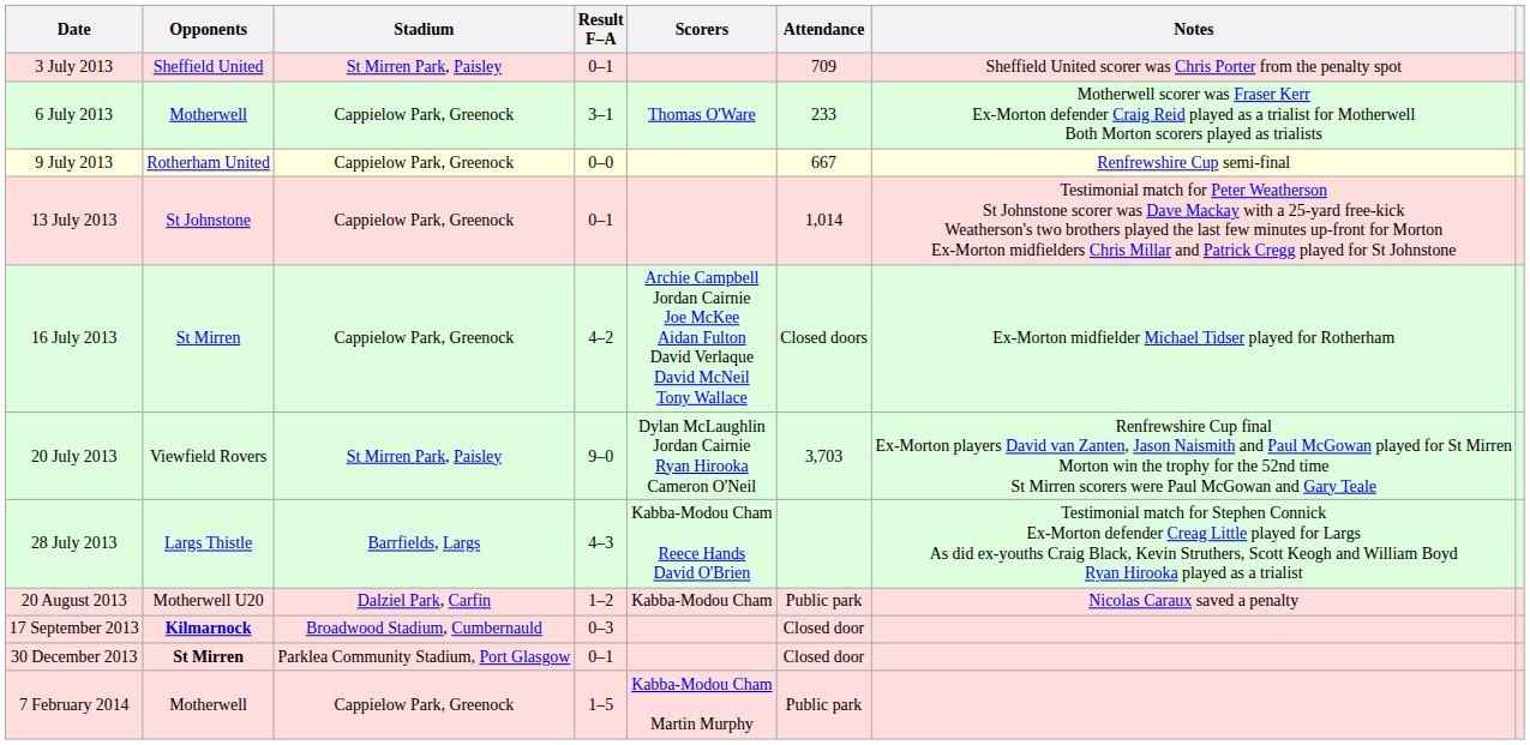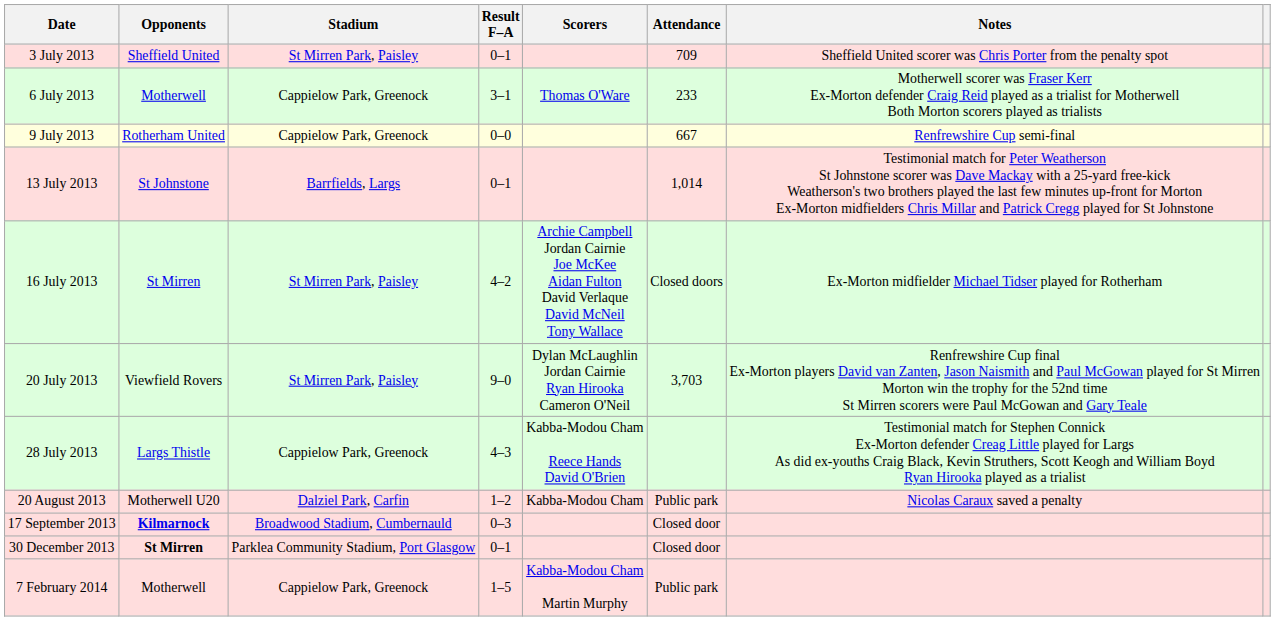13 July 2013 | Stadium: Cappielow Park, Greenock -> Barrfields, Largs
16 July 2013 | Stadium: Cappielow Park, Greenock -> St Mirren Park, Paisley
28 July 2013 | Stadium: Barrfields, Largs -> Cappielow Park, Greenock
